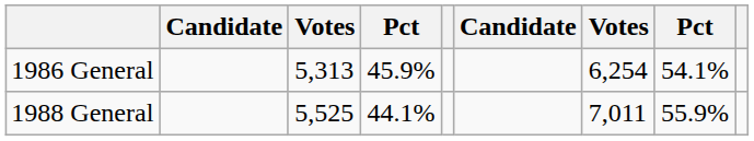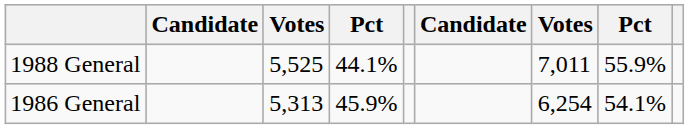rows swapped: 1986 General <-> 1988 General
